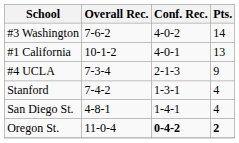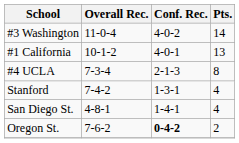#3 Washington | Overall Rec.: 7-6-2 -> 11-0-4
#4 UCLA | Pts.: 9 -> 8
Oregon St. | Overall Rec.: 11-0-4 -> 7-6-2
Oregon St. | Pts.: bold -> normal
